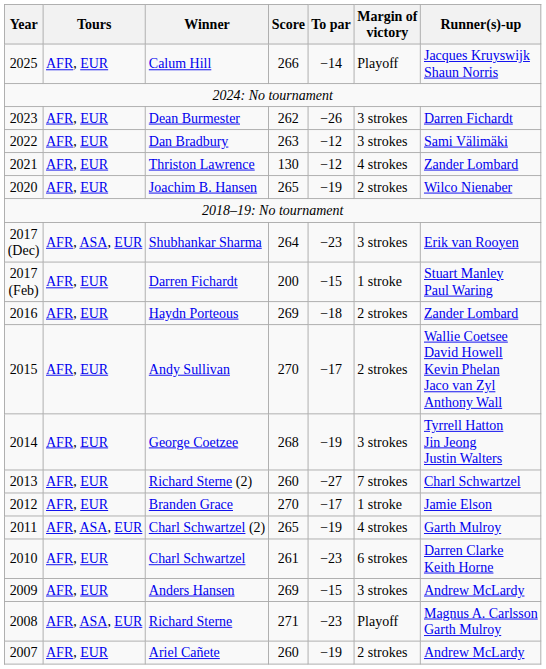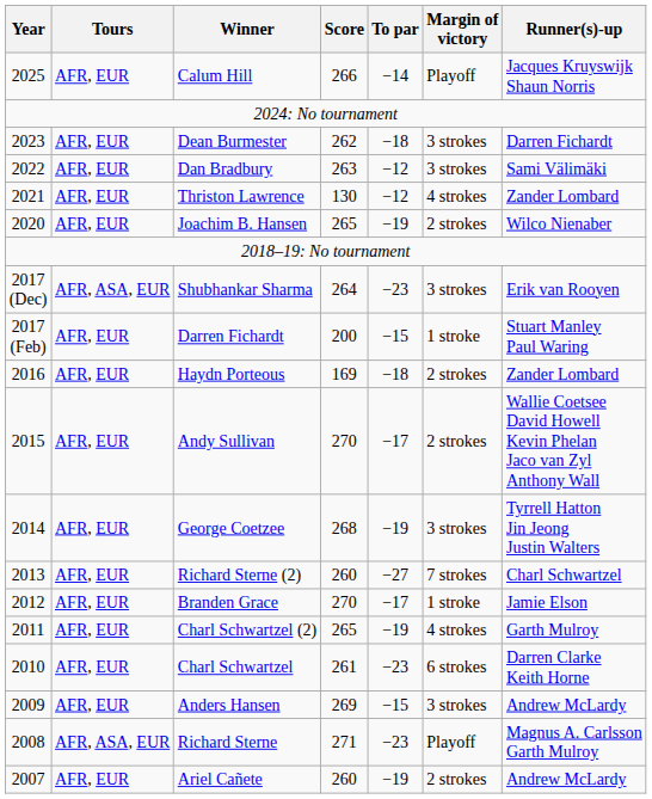Dean Burmester | To par: −26 -> −18
Haydn Porteous | Score: 269 -> 169
Charl Schwartzel (2) | Tours: AFR, ASA, EUR -> AFR, EUR
